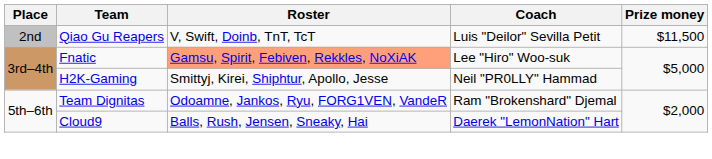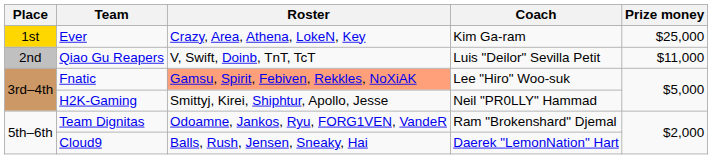+ row: 1st | Ever | Crazy, Area, Athena, LokeN, Key | Kim Ga-ram | $25,000
Qiao Gu Reapers | Prize money: $11,500 -> $11,000
